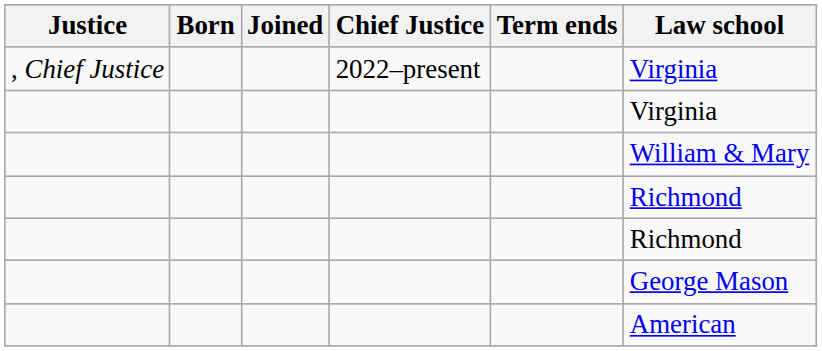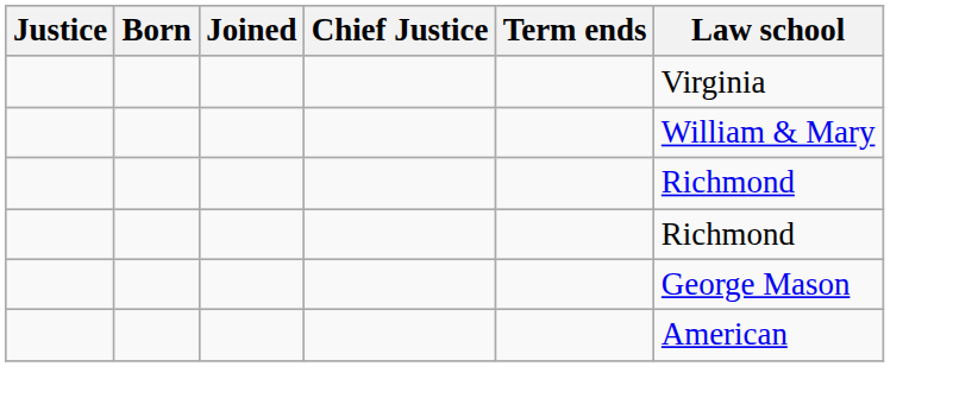- row: , Chief Justice | 2022–present | Virginia
